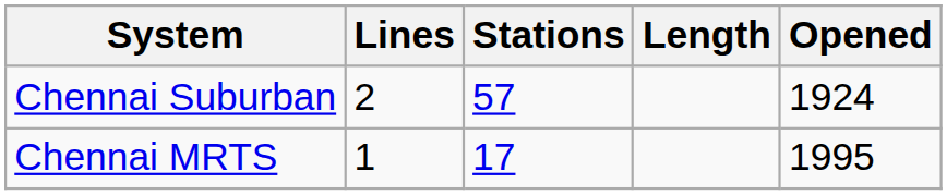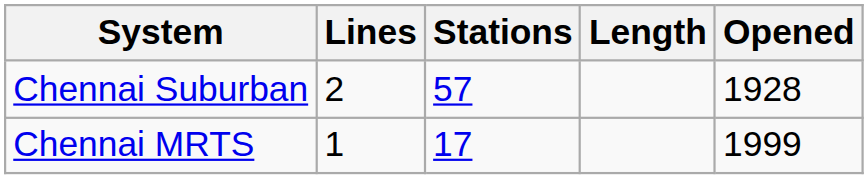Chennai Suburban | Opened: 1924 -> 1928
Chennai MRTS | Opened: 1995 -> 1999
